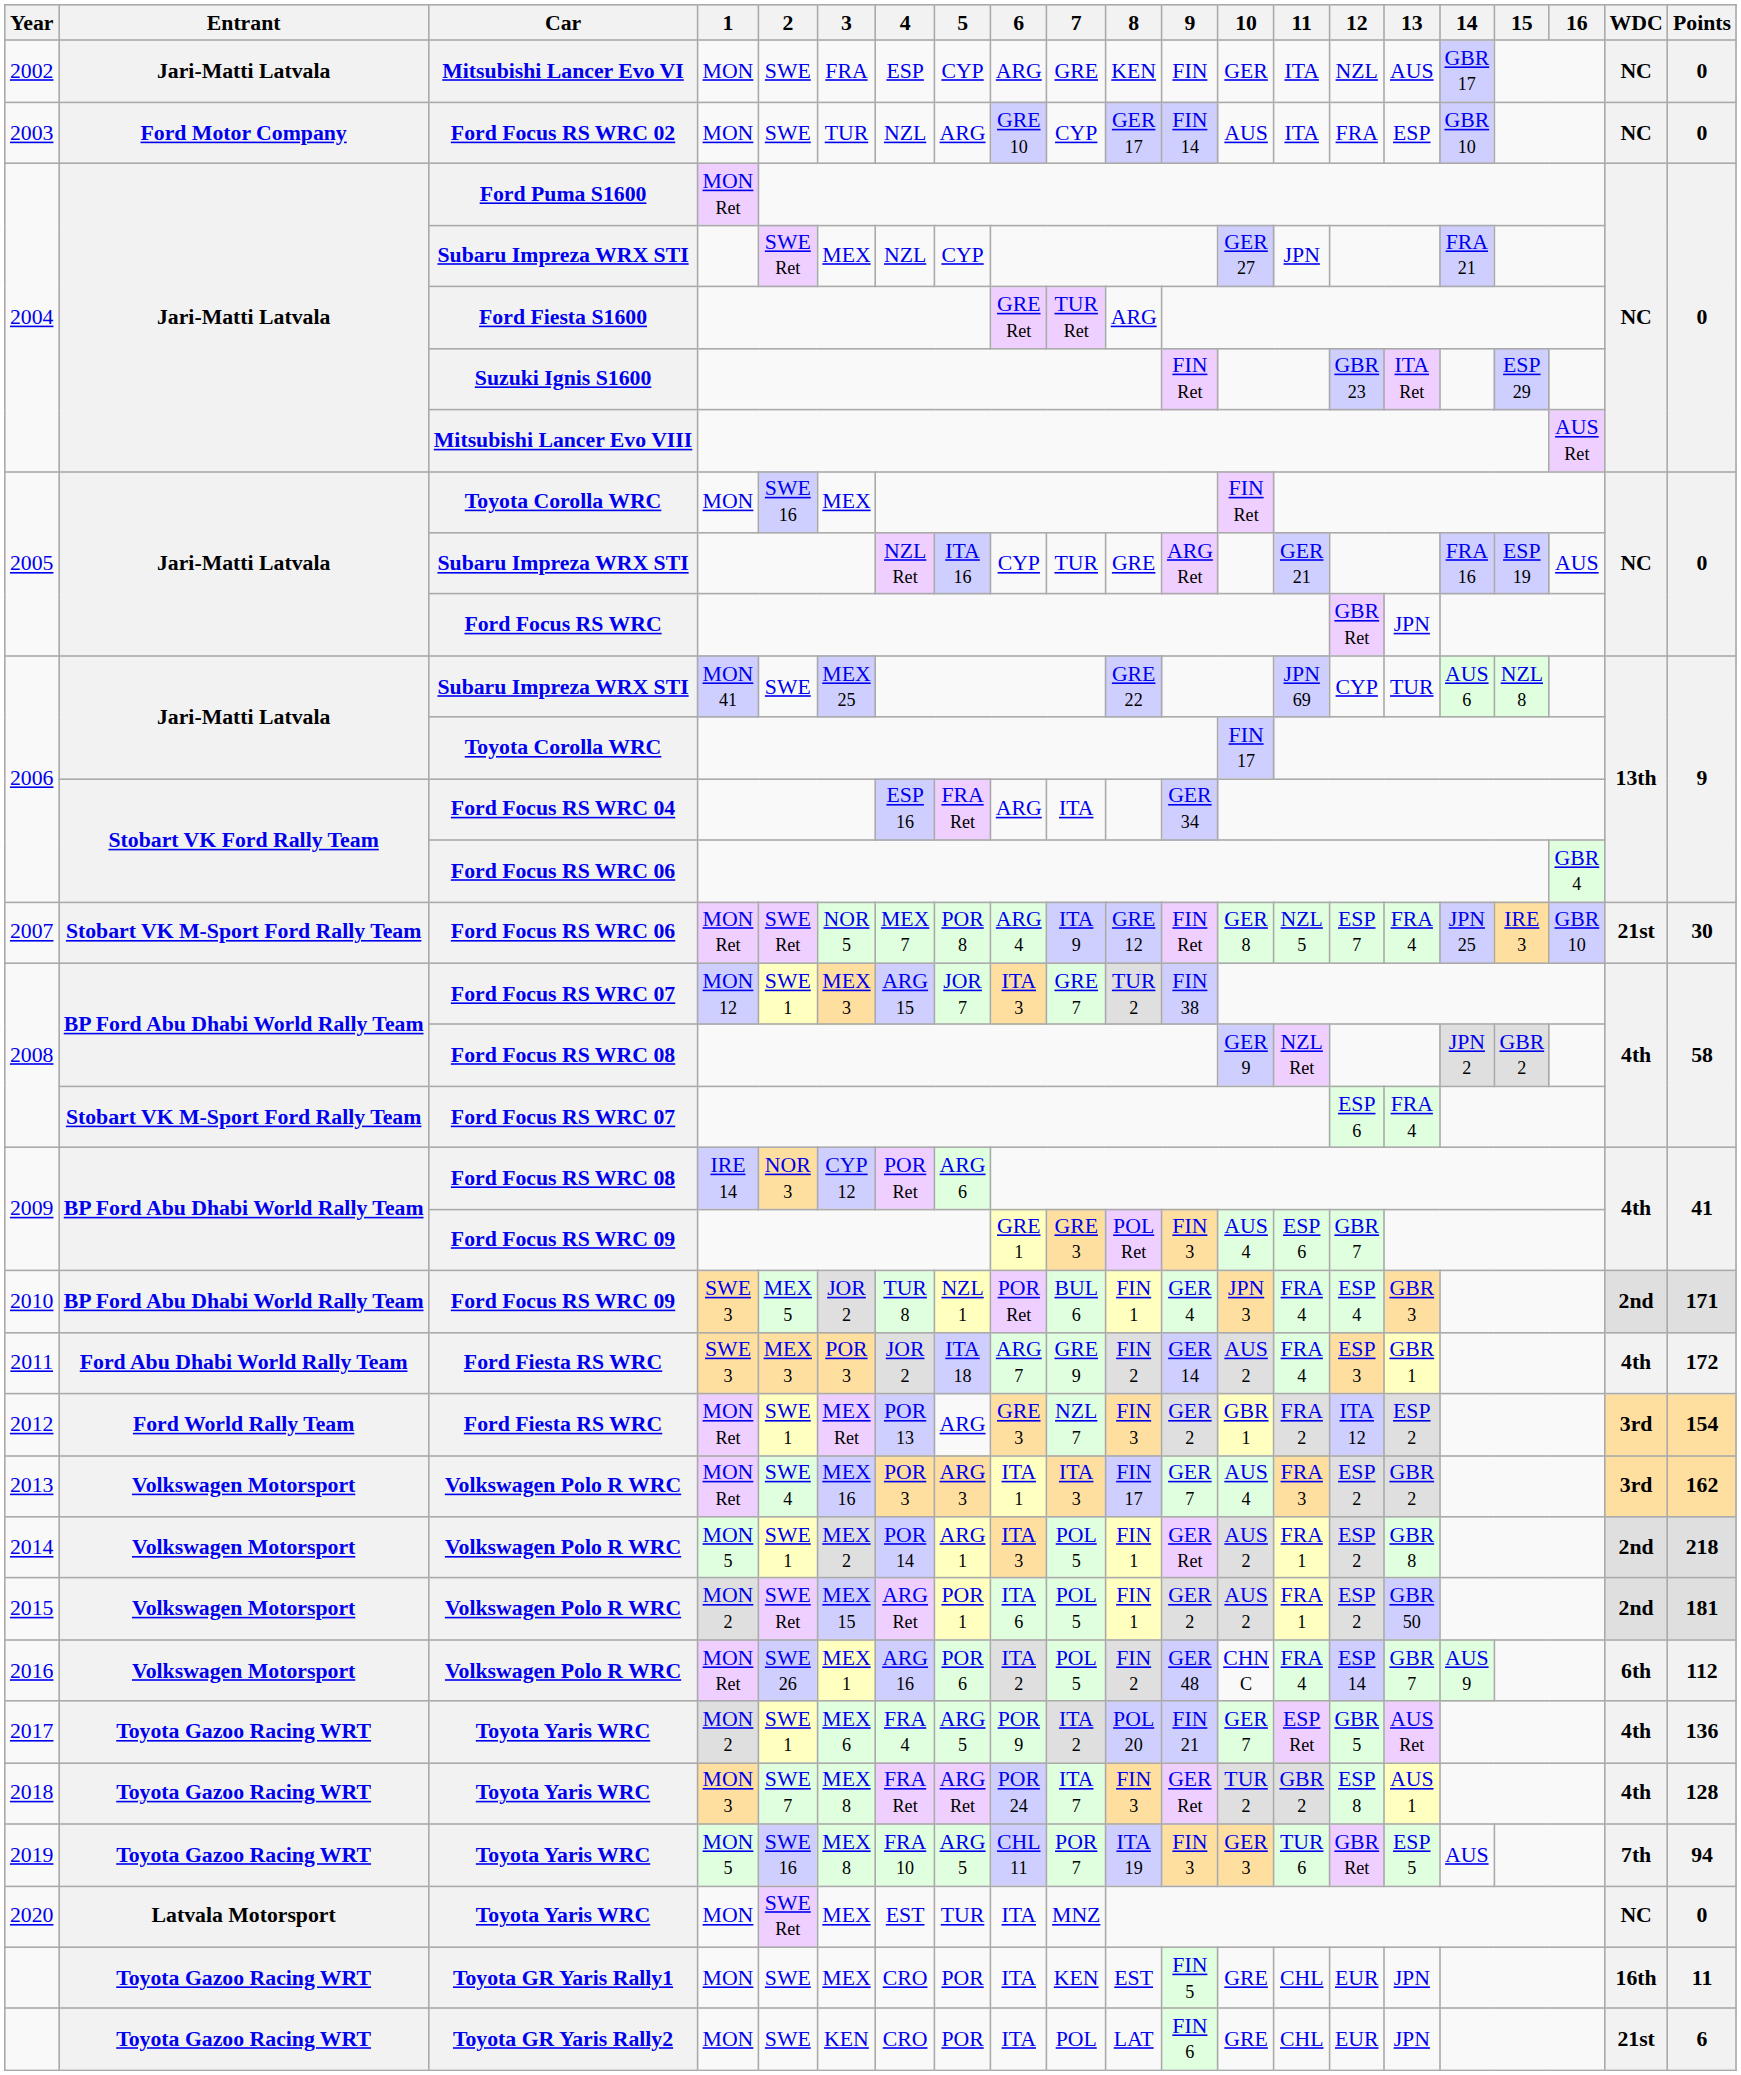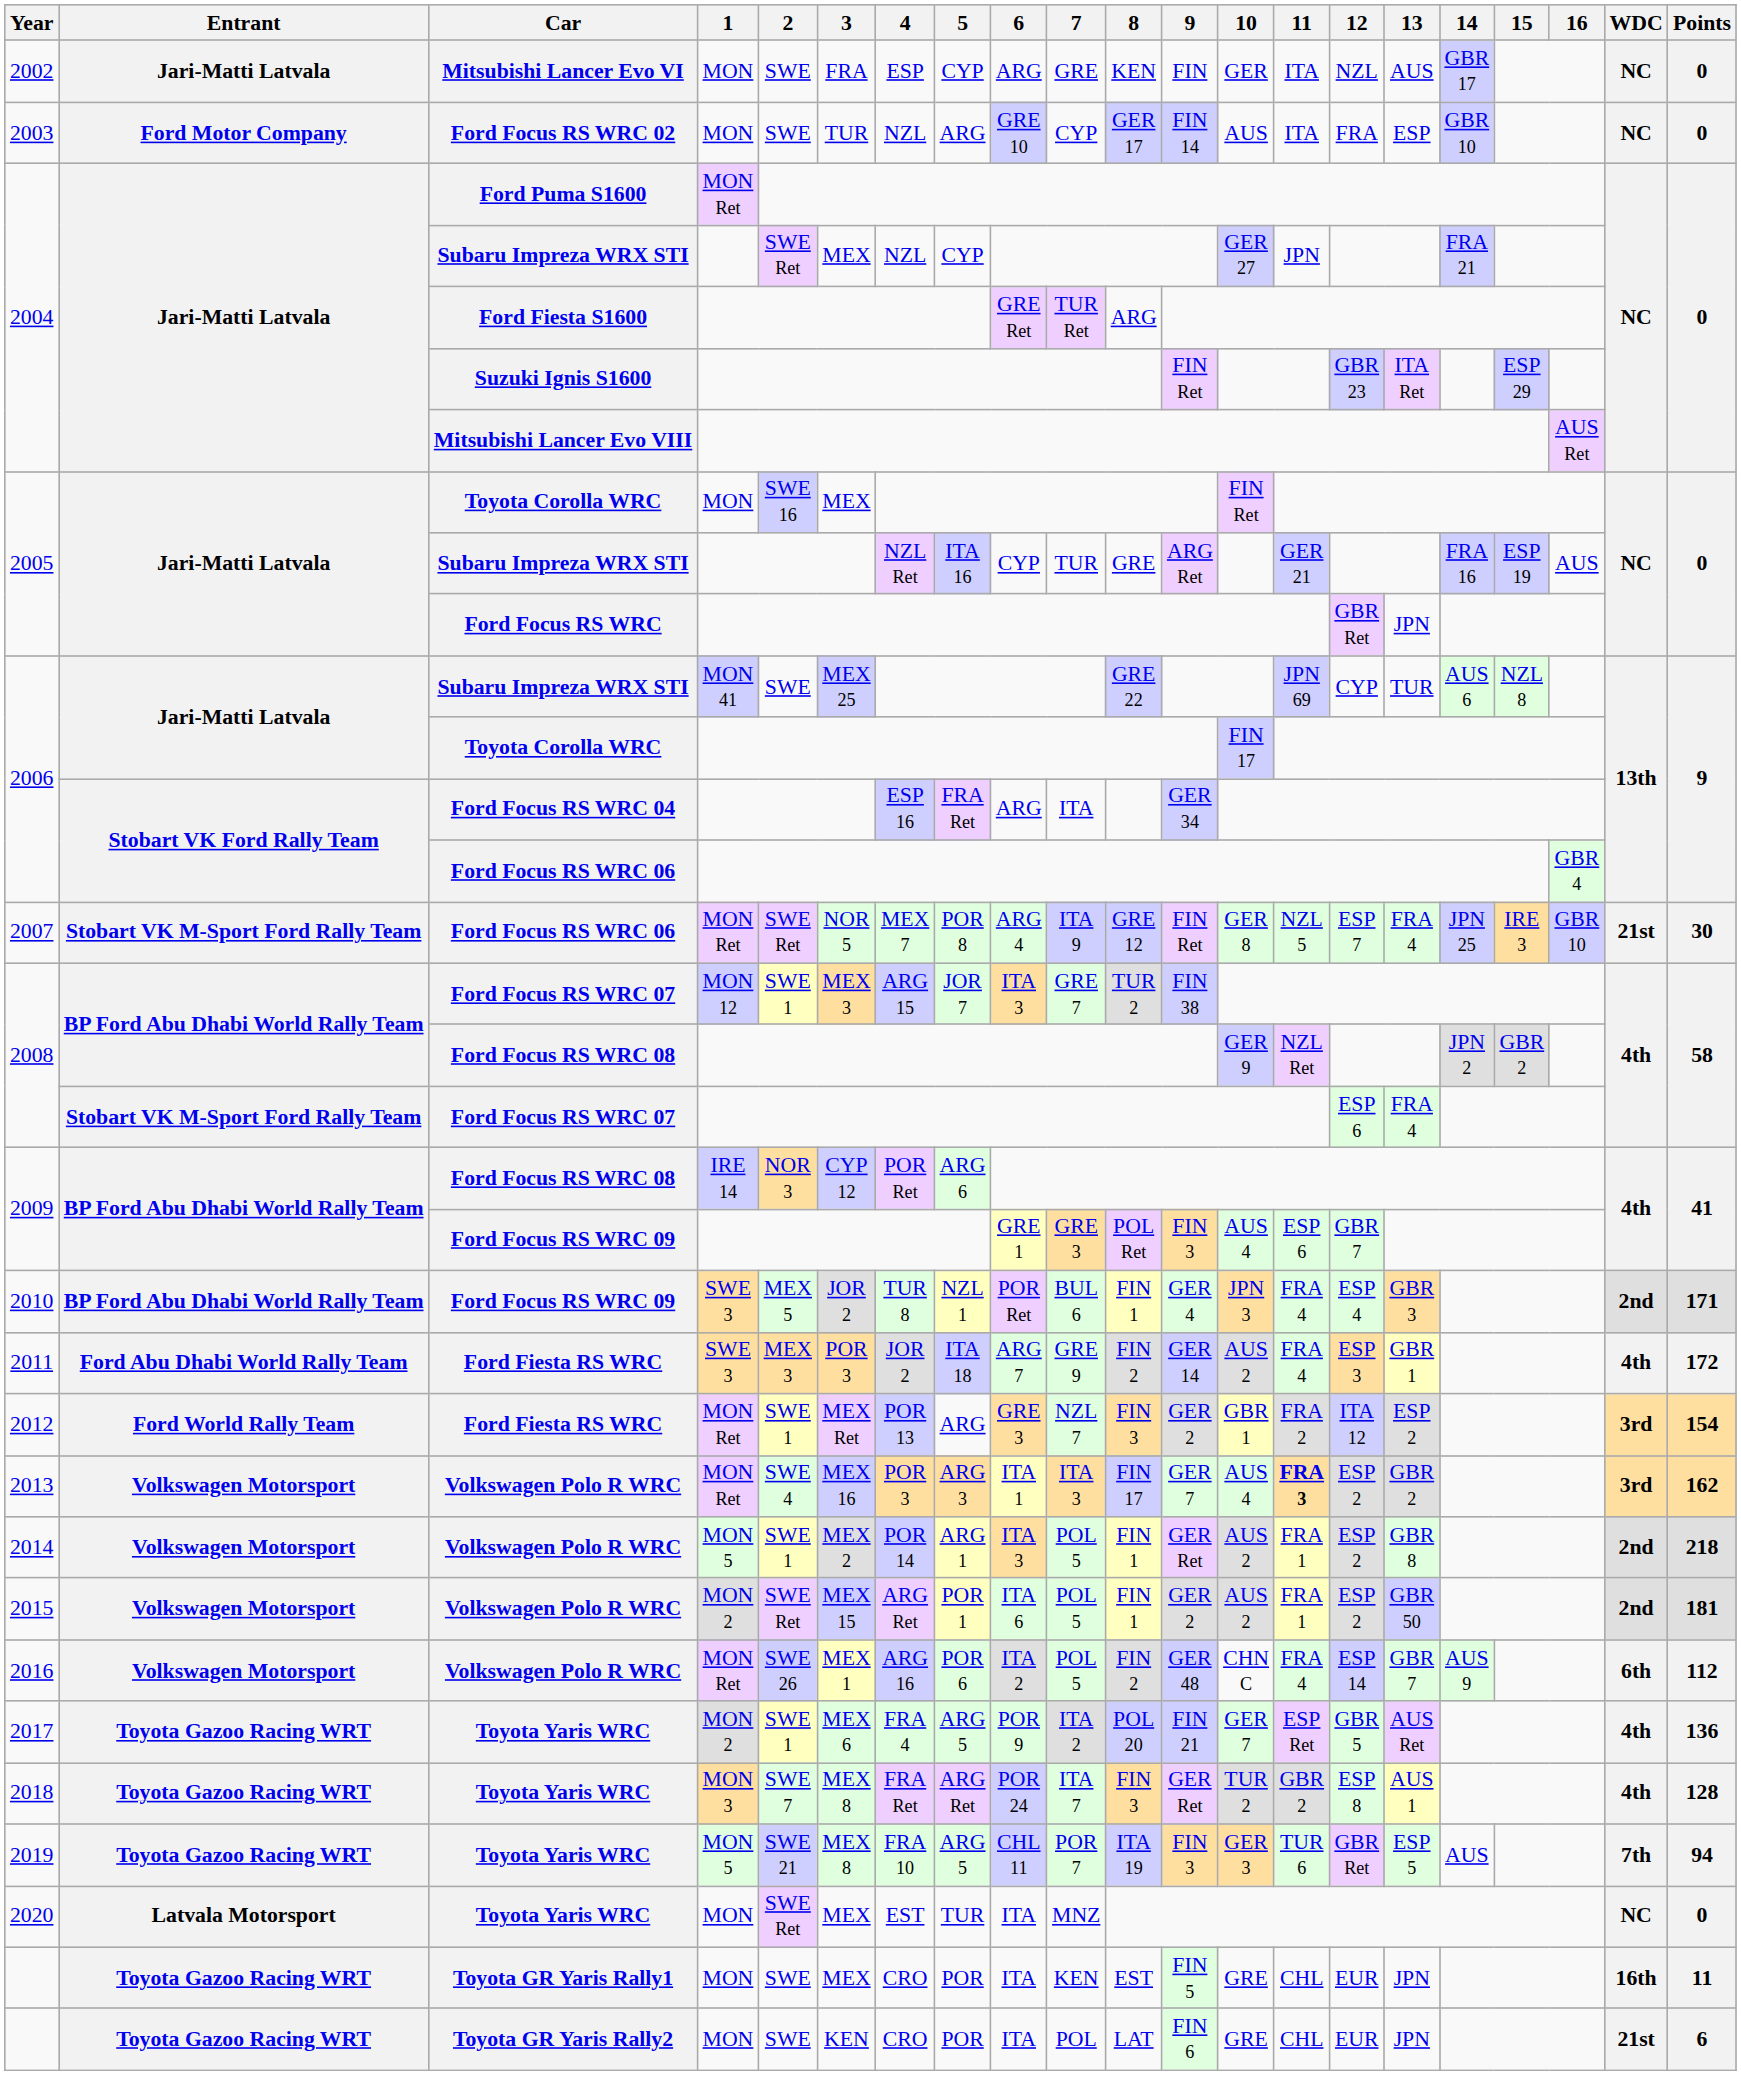2013 | 11: normal -> bold
2019 | 2: SWE 16 -> SWE 21
